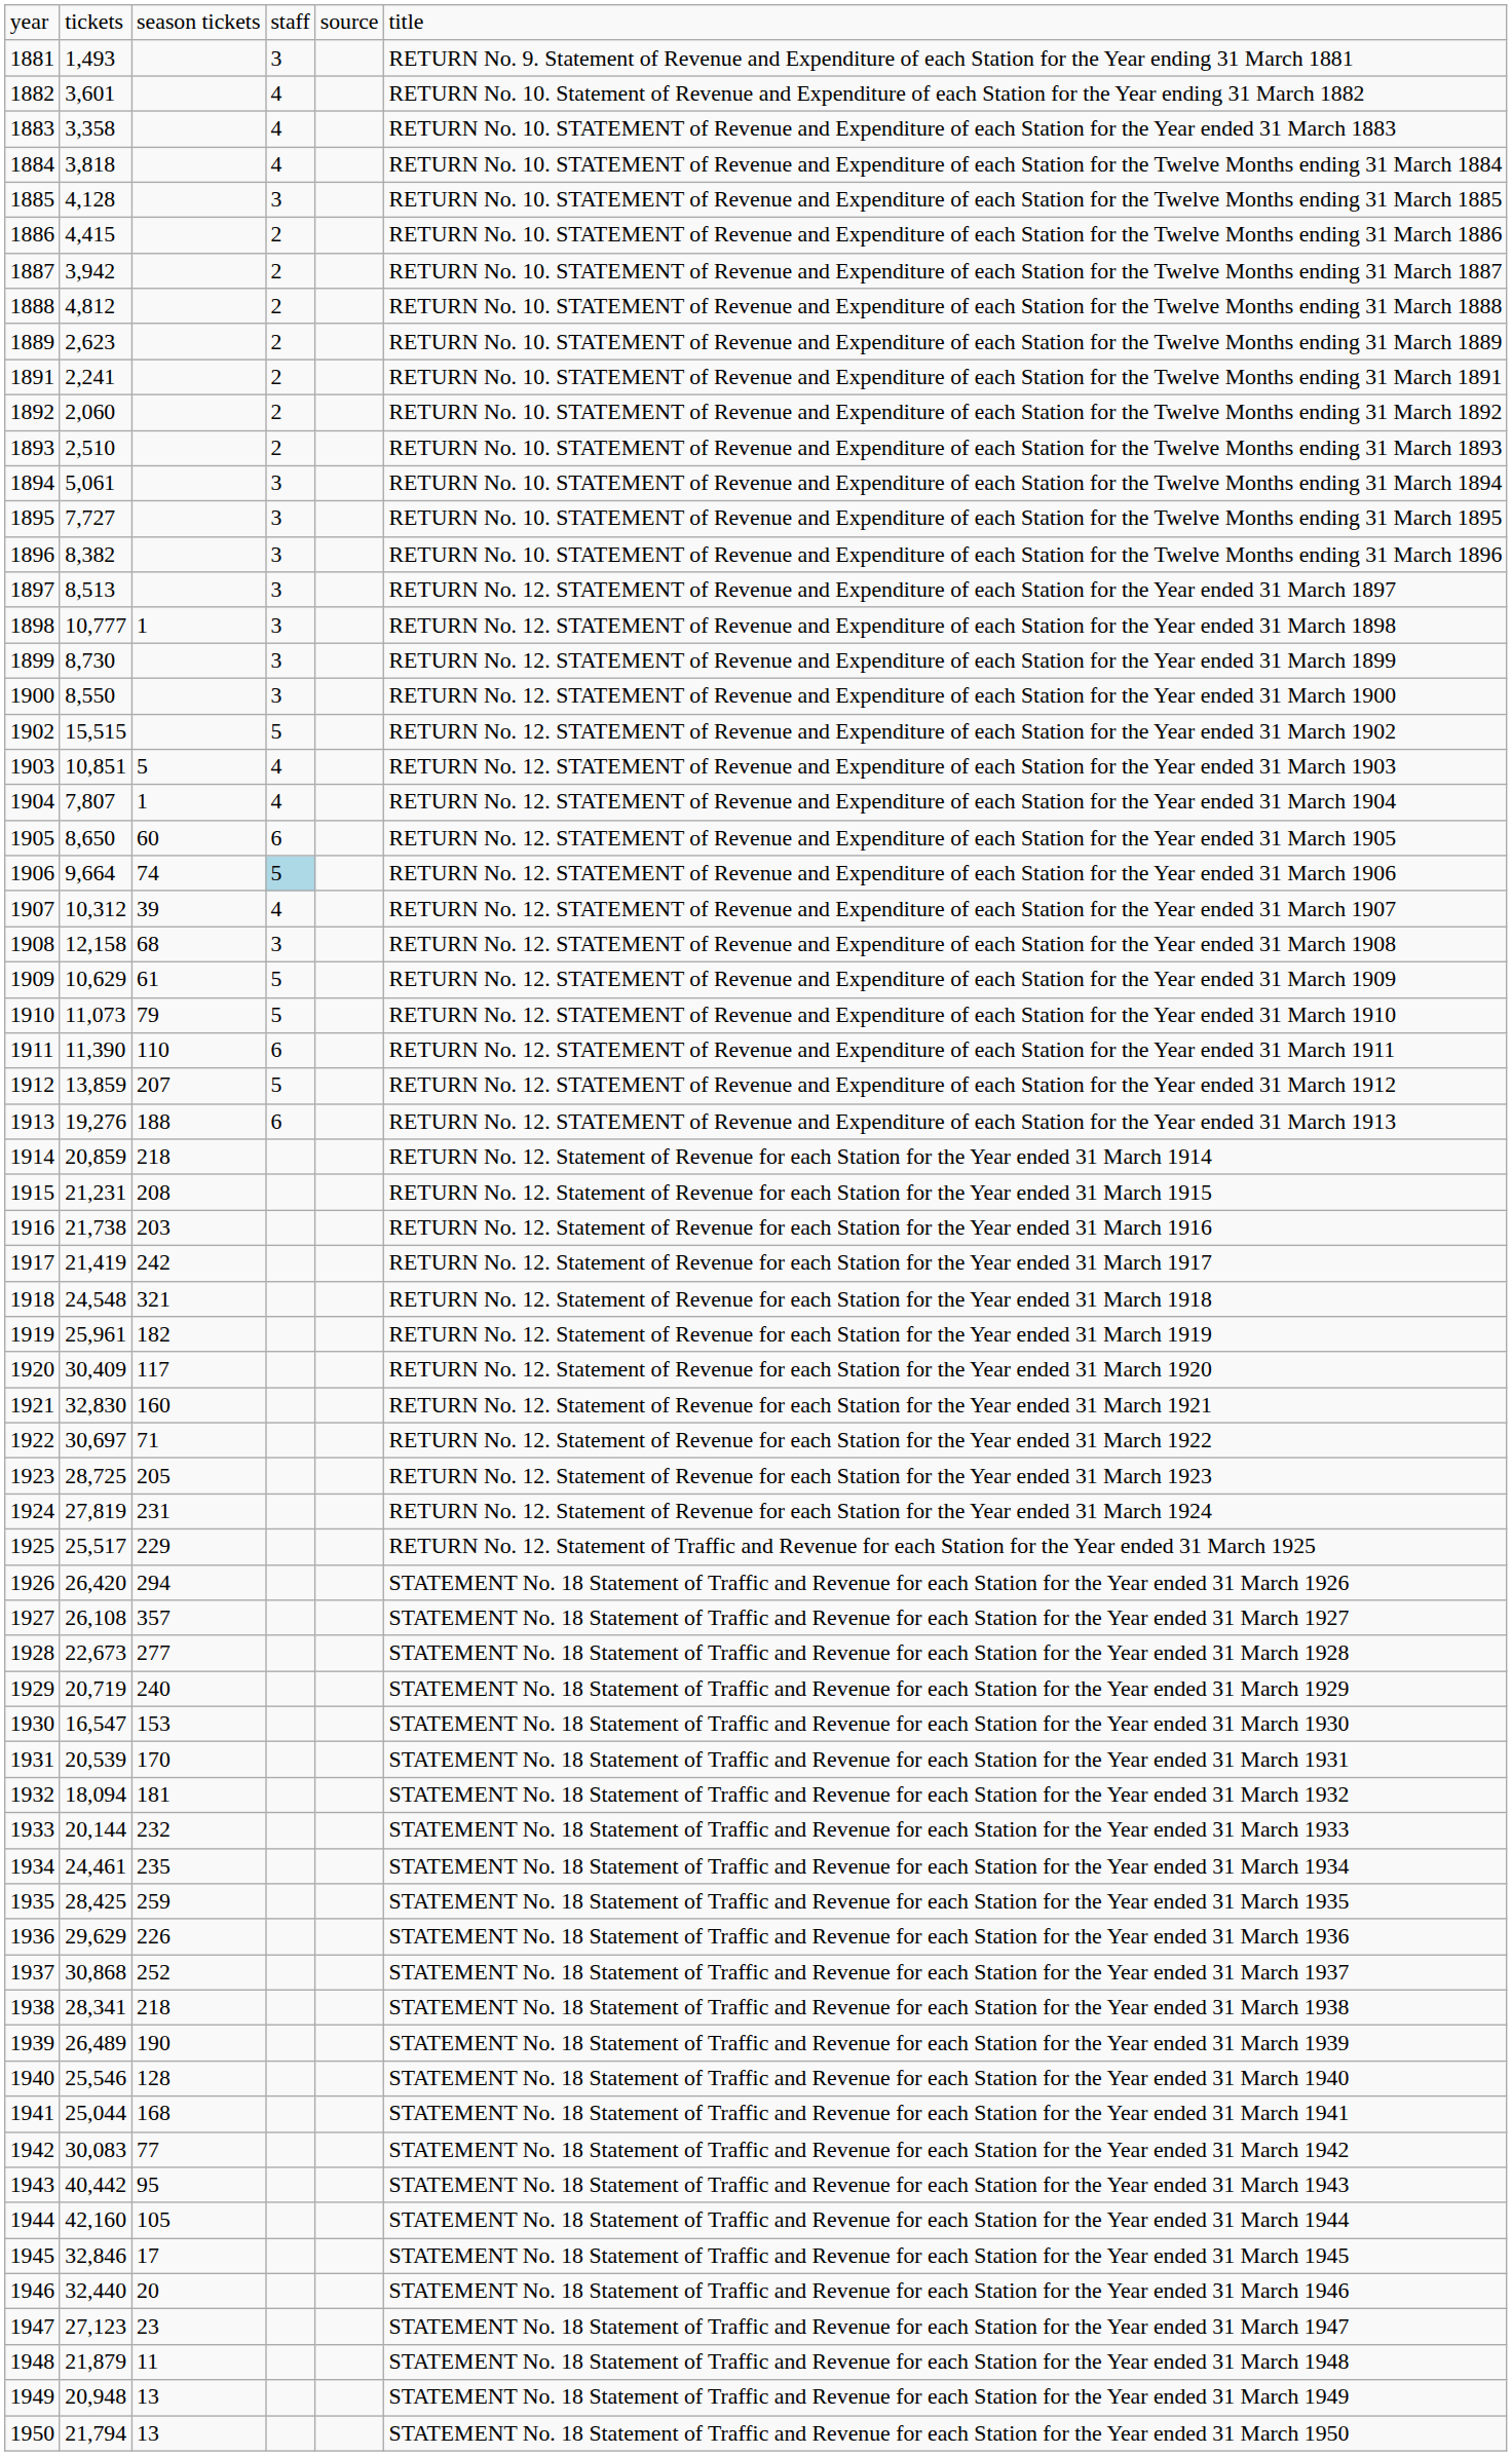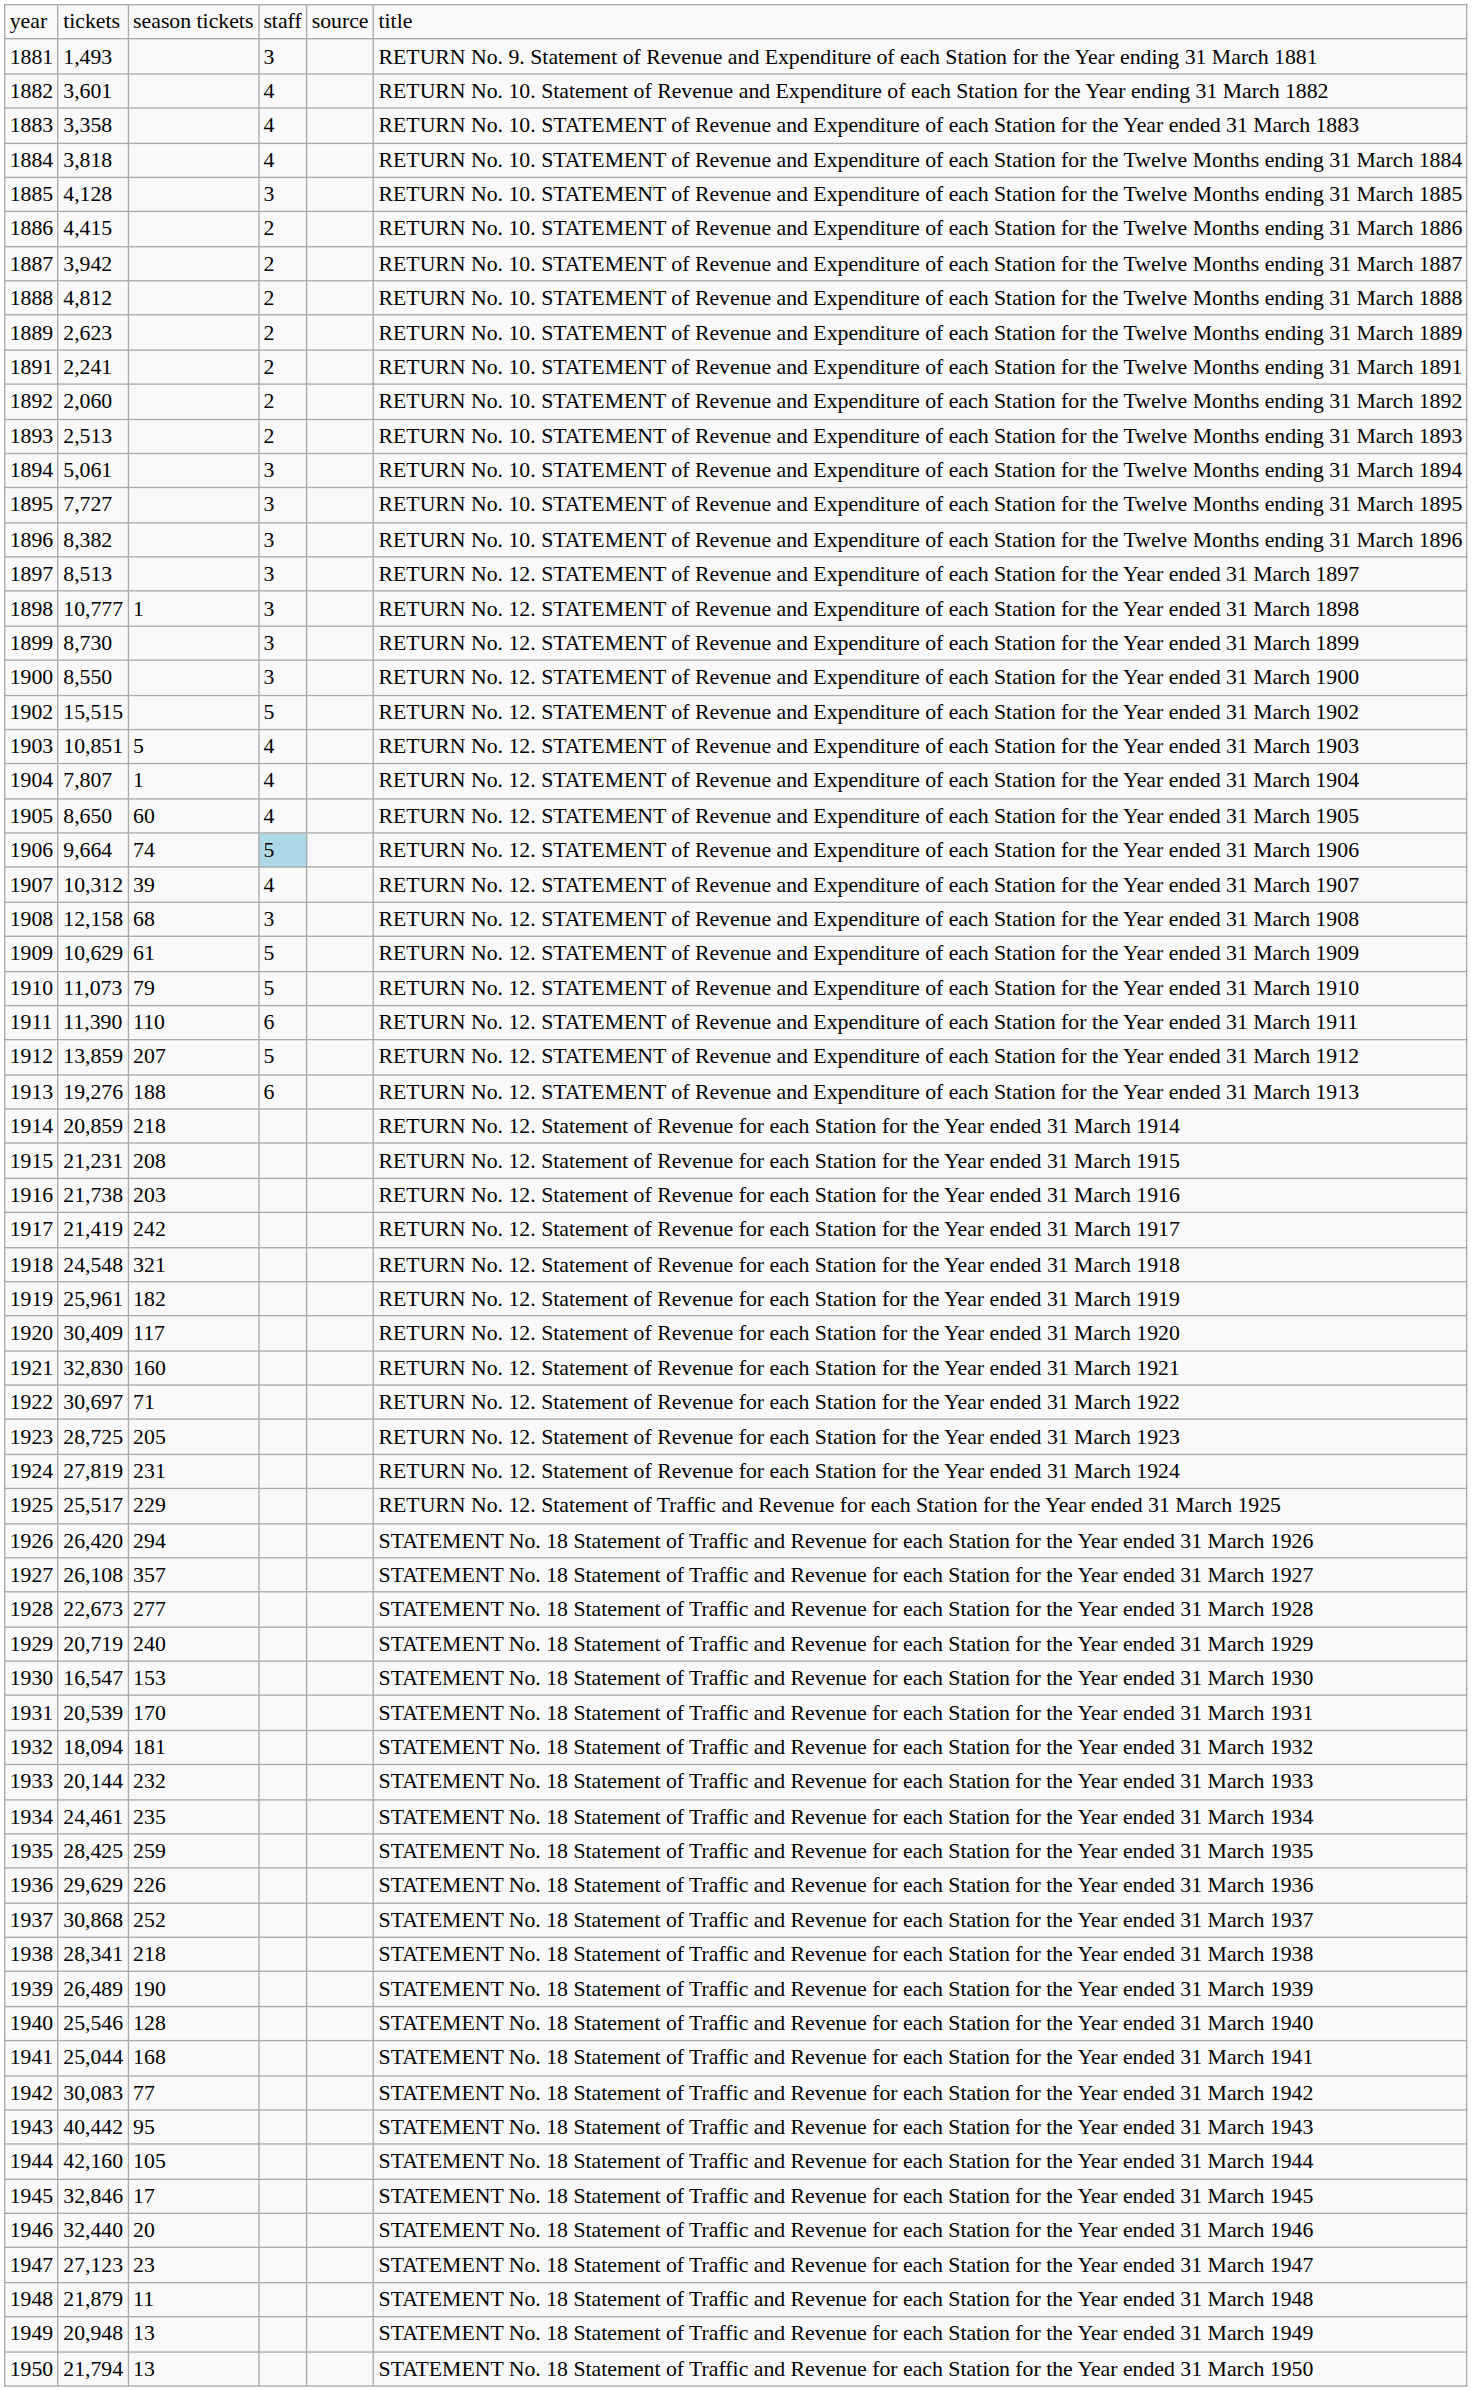1893 | column 2: 2,510 -> 2,513
1905 | column 4: 6 -> 4
